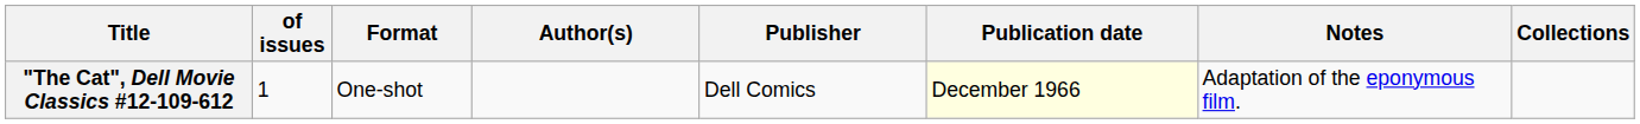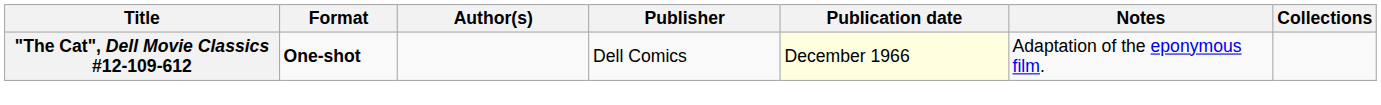- column: of issues | 1
"The Cat", Dell Movie Classics #12-109-612 | Format: normal -> bold
